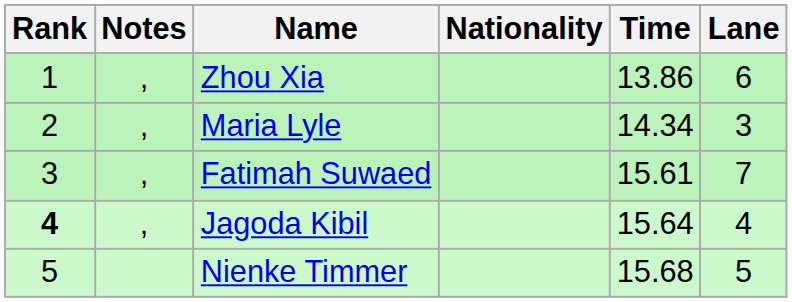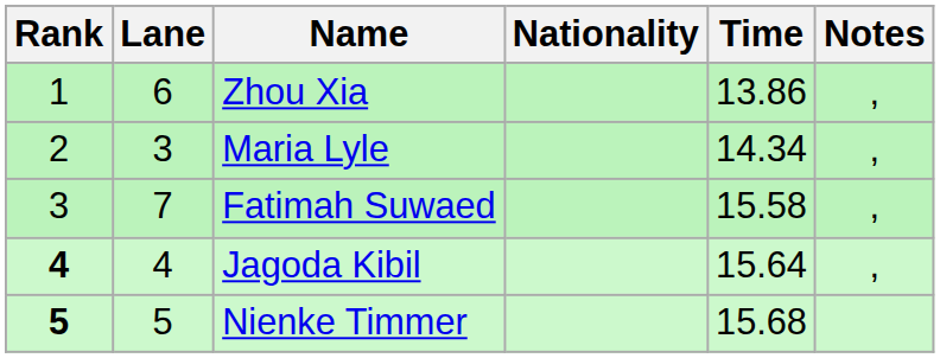columns swapped: Lane <-> Notes
Fatimah Suwaed | Time: 15.61 -> 15.58
Nienke Timmer | Rank: normal -> bold
